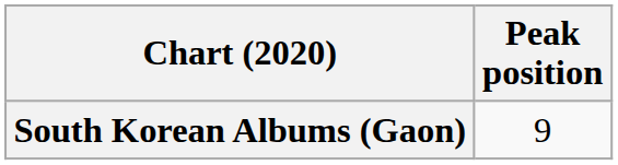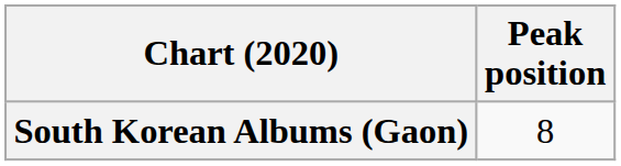South Korean Albums (Gaon) | Peak position: 9 -> 8
